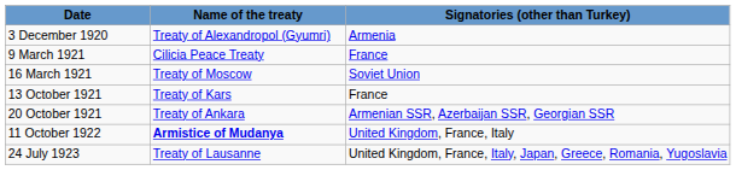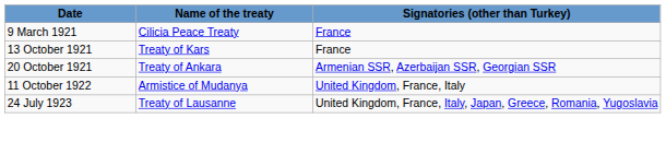- row: 3 December 1920 | Treaty of Alexandropol (Gyumri) | Armenia
- row: 16 March 1921 | Treaty of Moscow | Soviet Union
11 October 1922 | Name of the treaty: bold -> normal
